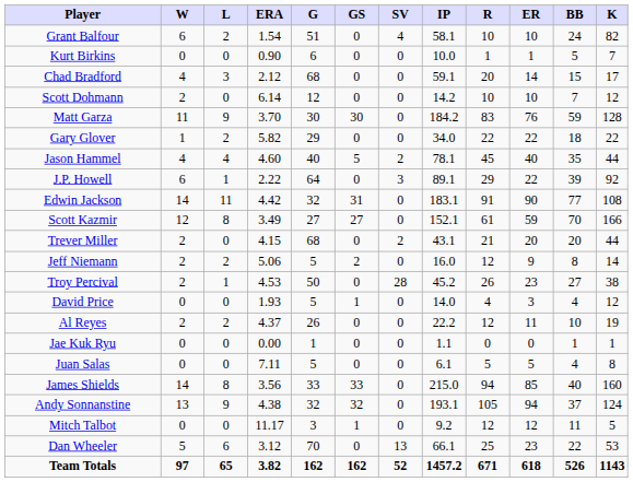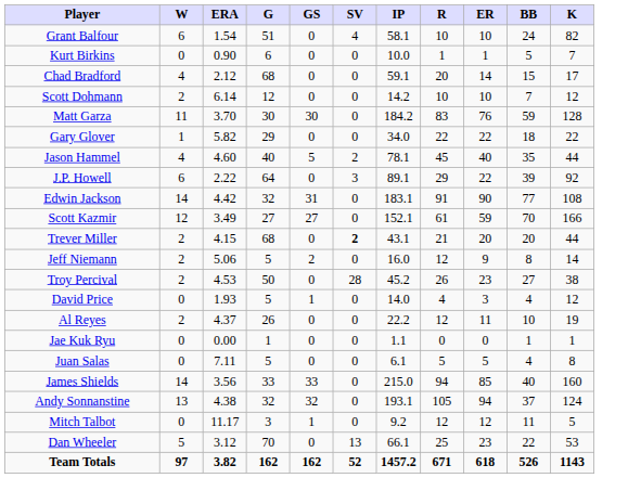- column: L | 2 | 0 | 3 | 0 | 9 | 2 | 4 | 1 | 11 | 8 | 0 | 2 | 1 | 0 | 2 | 0 | 0 | 8 | 9 | 0 | 6 | 65
Trever Miller | SV: normal -> bold
